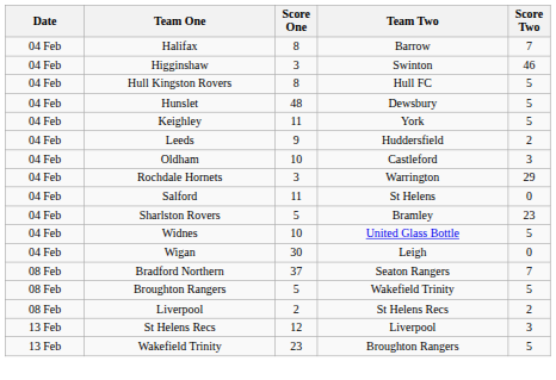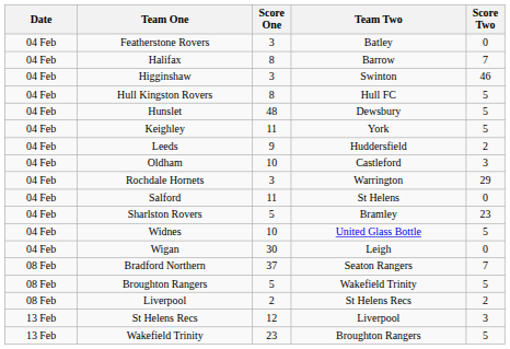+ row: 04 Feb | Featherstone Rovers | 3 | Batley | 0
